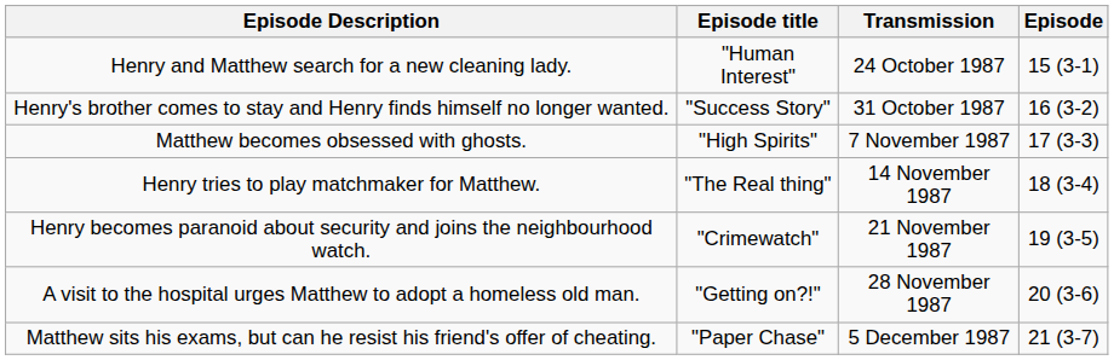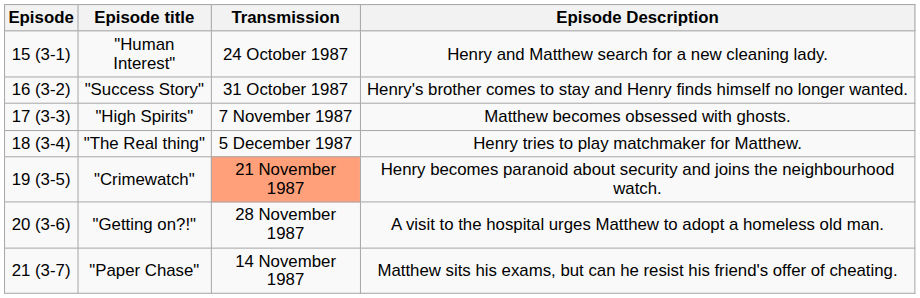columns swapped: Episode <-> Episode Description
"The Real thing" | Transmission: 14 November 1987 -> 5 December 1987
"Crimewatch" | Transmission: no background -> lightsalmon background
"Paper Chase" | Transmission: 5 December 1987 -> 14 November 1987
